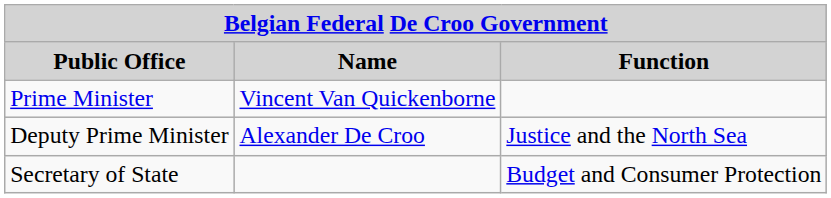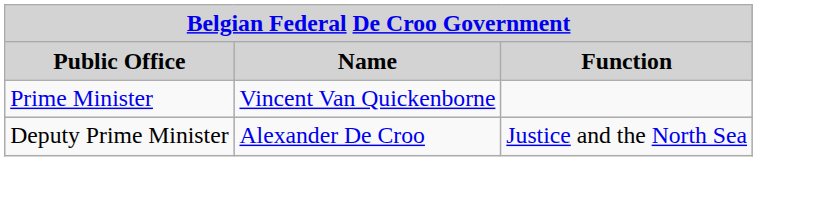- row: Secretary of State | Budget and Consumer Protection
